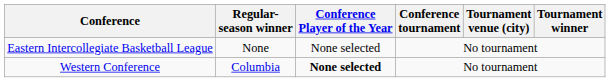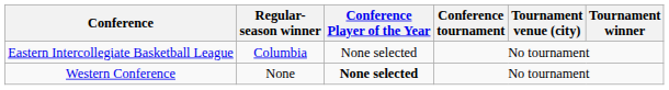Eastern Intercollegiate Basketball League | Regular- season winner: None -> Columbia
Western Conference | Regular- season winner: Columbia -> None
